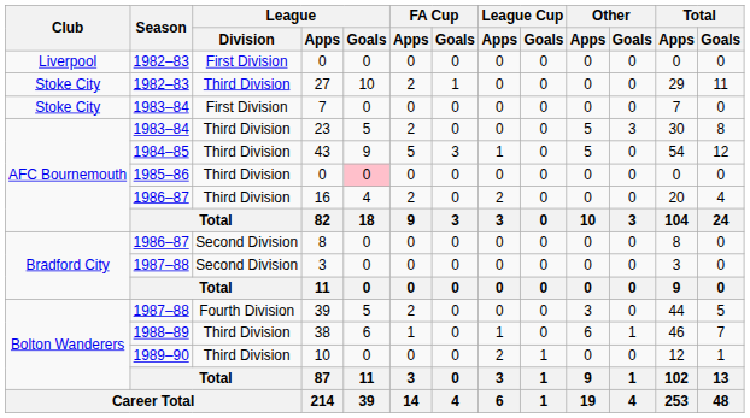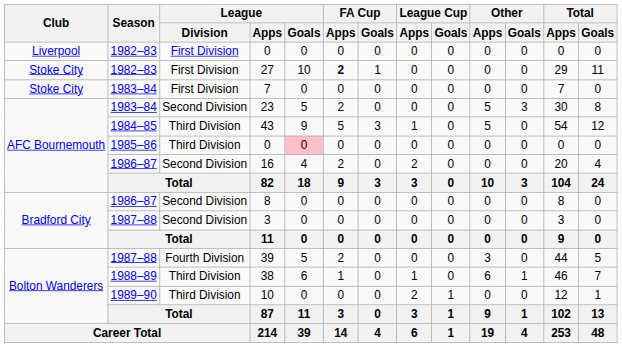27 | League / Division: Third Division -> First Division
27 | FA Cup / Apps: normal -> bold
23 | League / Division: Third Division -> Second Division
16 | League / Division: Third Division -> Second Division
